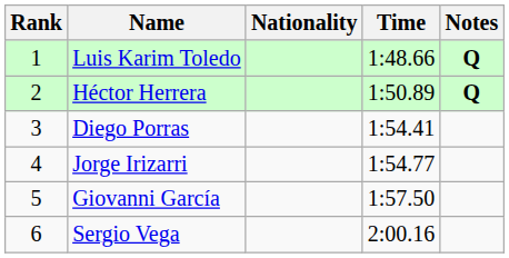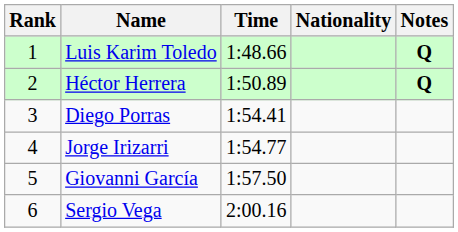columns swapped: Nationality <-> Time
